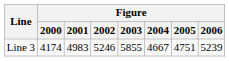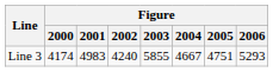Line 3 | Figure / 2002: 5246 -> 4240
Line 3 | Figure / 2006: 5239 -> 5293
